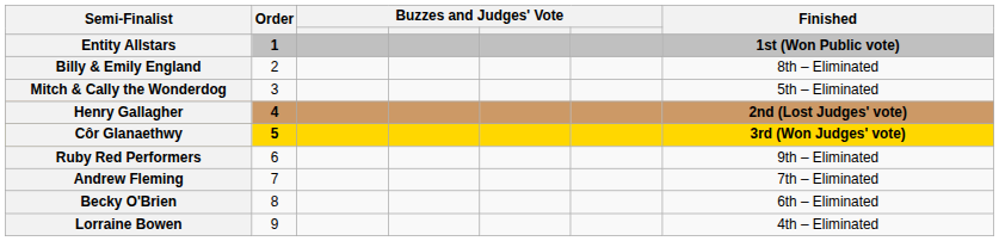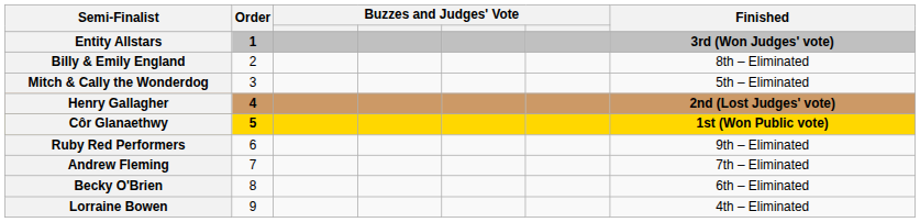Entity Allstars | Finished: 1st (Won Public vote) -> 3rd (Won Judges' vote)
Côr Glanaethwy | Finished: 3rd (Won Judges' vote) -> 1st (Won Public vote)
